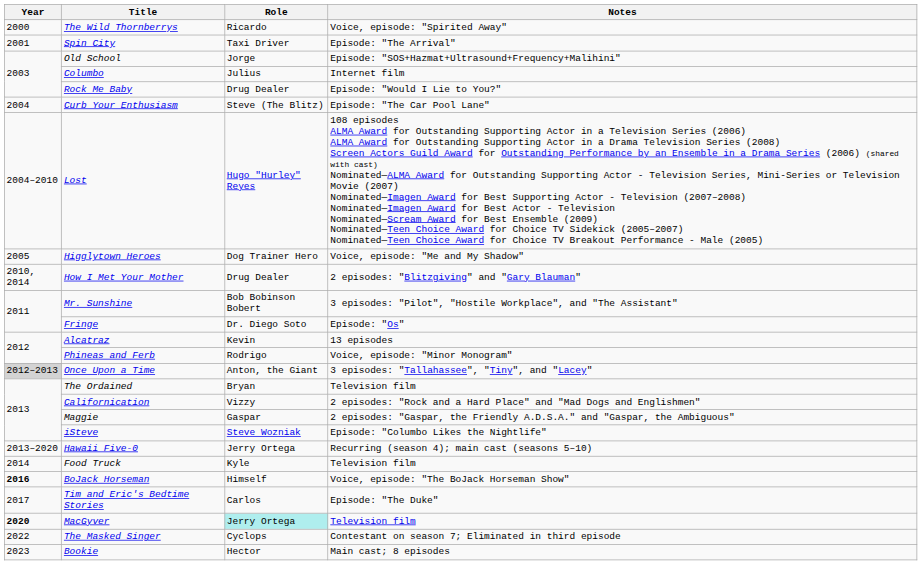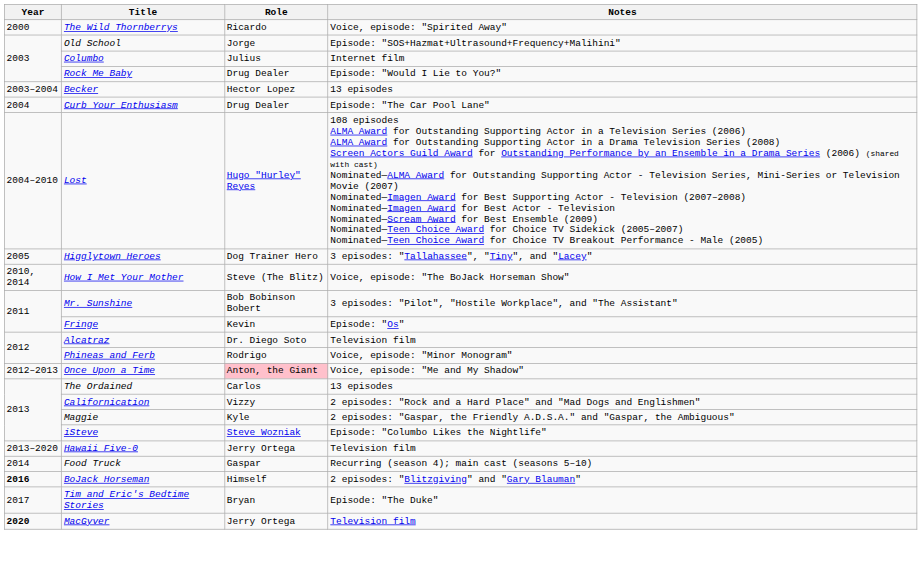- row: 2001 | Spin City | Taxi Driver | Episode: "The Arrival"
+ row: 2003–2004 | Becker | Hector Lopez | 13 episodes
Curb Your Enthusiasm | Role: Steve (The Blitz) -> Drug Dealer
Higglytown Heroes | Notes: Voice, episode: "Me and My Shadow" -> 3 episodes: "Tallahassee", "Tiny", and "Lacey"
How I Met Your Mother | Role: Drug Dealer -> Steve (The Blitz)
How I Met Your Mother | Notes: 2 episodes: "Blitzgiving" and "Gary Blauman" -> Voice, episode: "The BoJack Horseman Show"
Fringe | Role: Dr. Diego Soto -> Kevin
Alcatraz | Role: Kevin -> Dr. Diego Soto
Alcatraz | Notes: 13 episodes -> Television film
Once Upon a Time | Year: lightgrey background -> no background
Once Upon a Time | Role: no background -> pink background
Once Upon a Time | Notes: 3 episodes: "Tallahassee", "Tiny", and "Lacey" -> Voice, episode: "Me and My Shadow"
The Ordained | Role: Bryan -> Carlos
The Ordained | Notes: Television film -> 13 episodes
Maggie | Role: Gaspar -> Kyle
Hawaii Five-0 | Notes: Recurring (season 4); main cast (seasons 5–10) -> Television film
Food Truck | Role: Kyle -> Gaspar
Food Truck | Notes: Television film -> Recurring (season 4); main cast (seasons 5–10)
BoJack Horseman | Notes: Voice, episode: "The BoJack Horseman Show" -> 2 episodes: "Blitzgiving" and "Gary Blauman"
Tim and Eric's Bedtime Stories | Role: Carlos -> Bryan
MacGyver | Role: paleturquoise background -> no background
- row: 2022 | The Masked Singer | Cyclops | Contestant on season 7; Eliminated in third episode
- row: 2023 | Bookie | Hector | Main cast; 8 episodes
